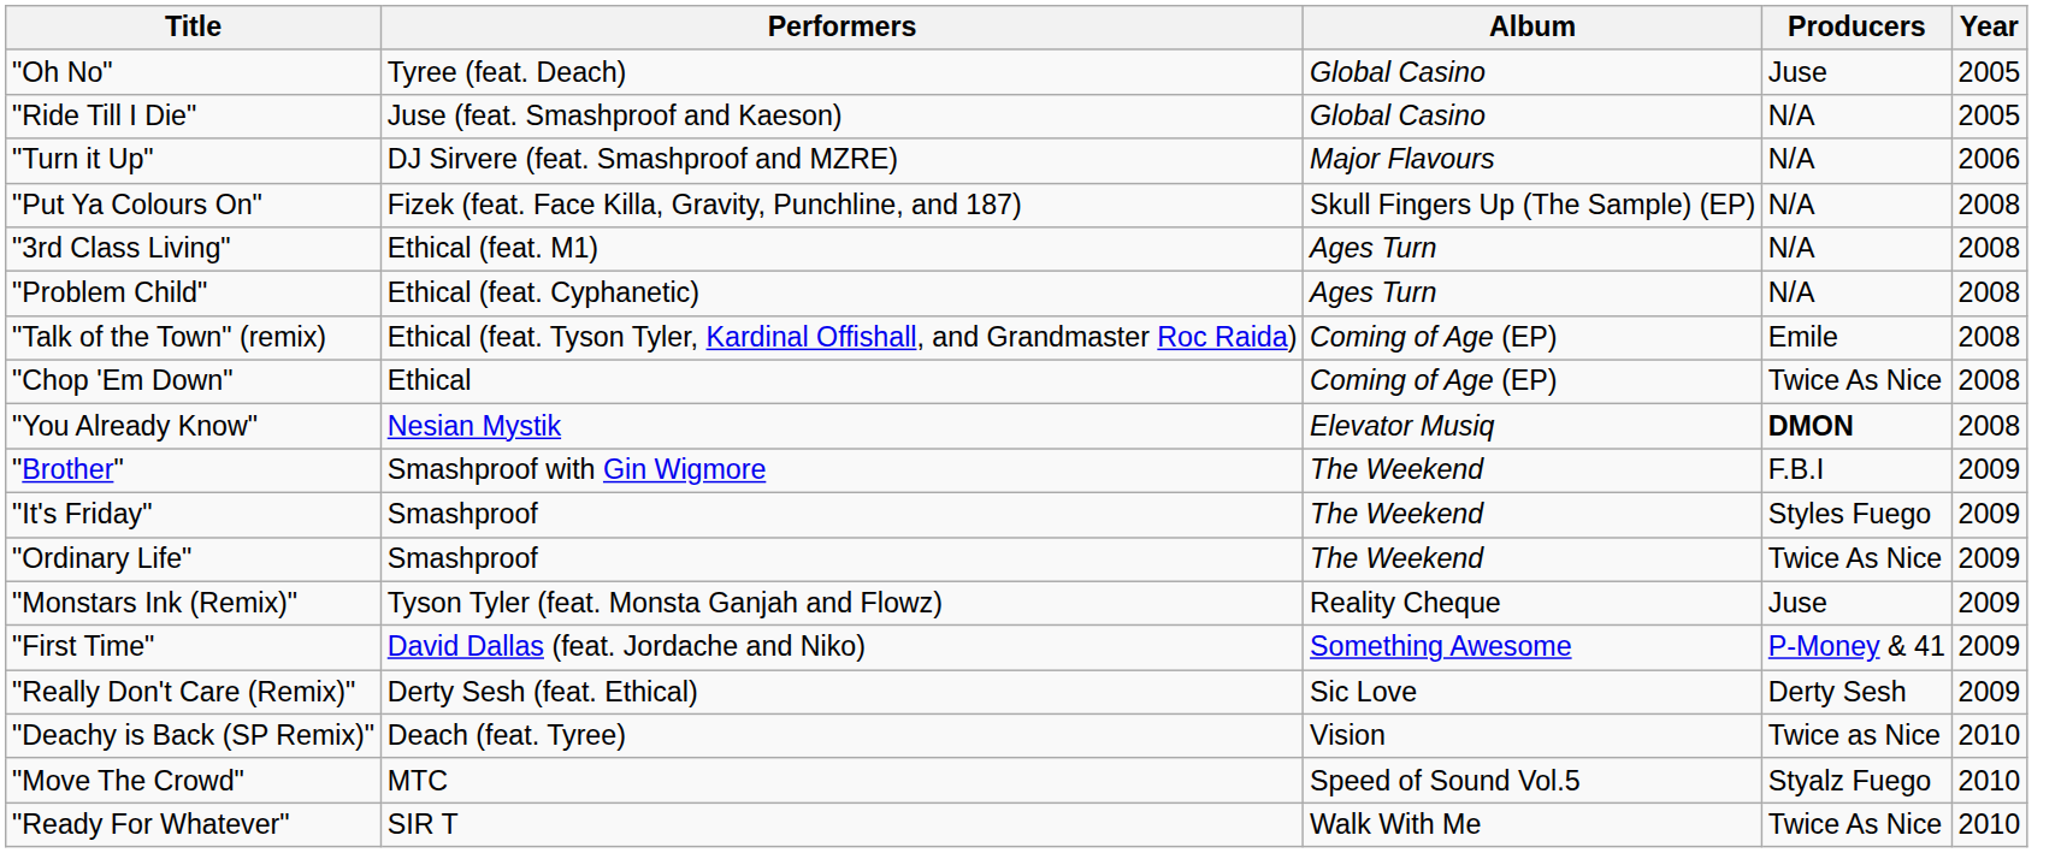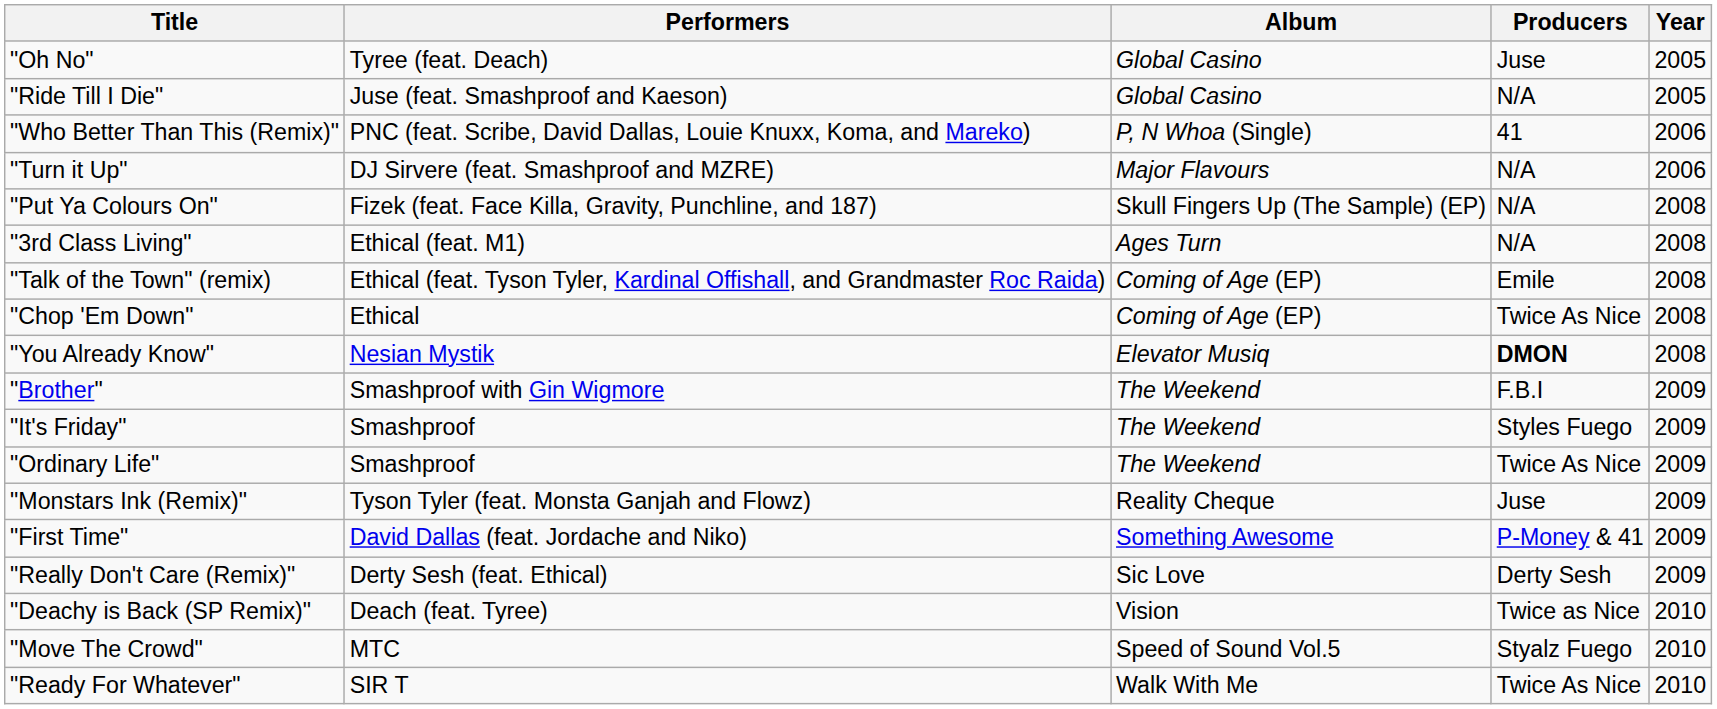+ row: "Who Better Than This (Remix)" | PNC (feat. Scribe, David Dallas, Louie Knuxx, Koma, and Mareko) | P, N Whoa (Single) | 41 | 2006
- row: "Problem Child" | Ethical (feat. Cyphanetic) | Ages Turn | N/A | 2008
